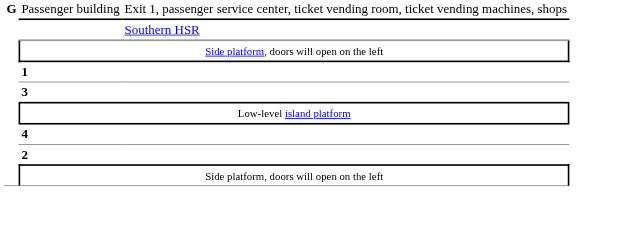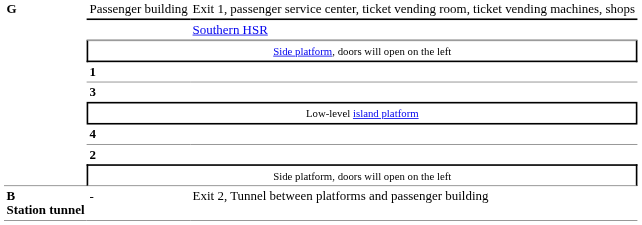+ row: B Station tunnel | - | Exit 2, Tunnel between platforms and passenger building
